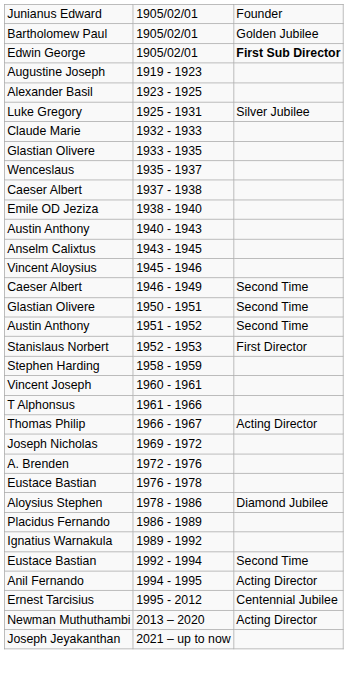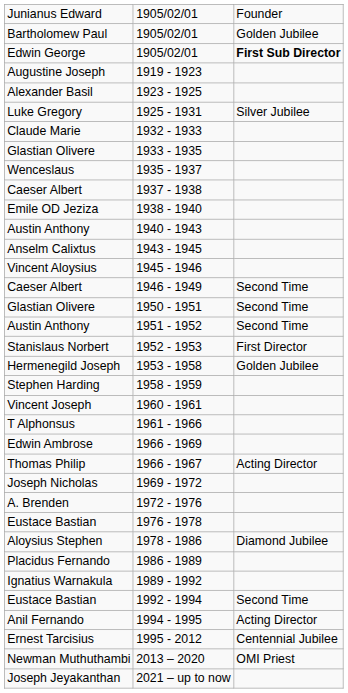+ row: Hermenegild Joseph | 1953 - 1958 | Golden Jubilee
+ row: Edwin Ambrose | 1966 - 1969
2013 – 2020 | column 3: Acting Director -> OMI Priest
